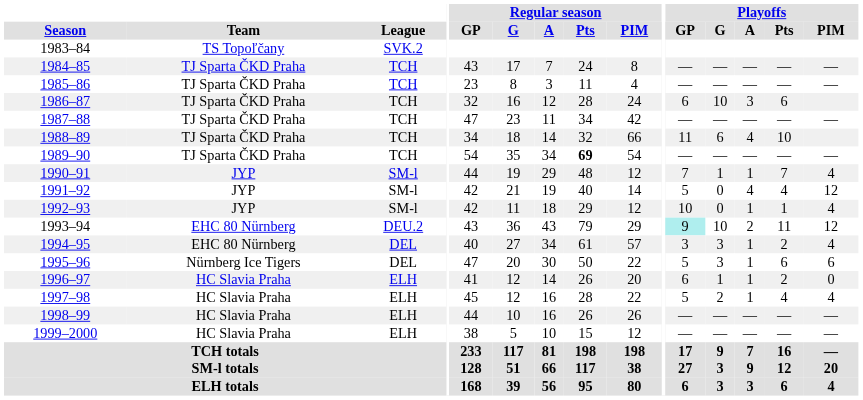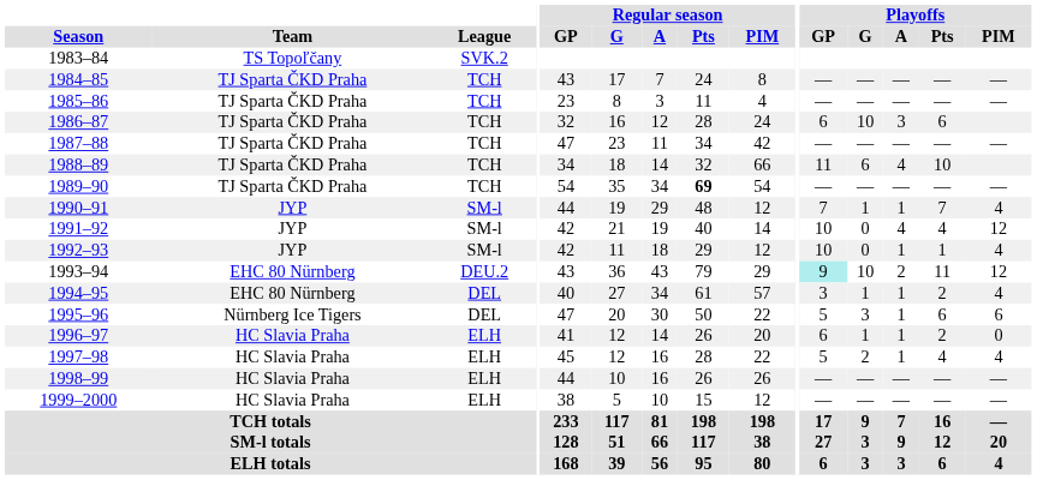1991–92 | Playoffs / GP: 5 -> 10
1994–95 | Playoffs / G: 3 -> 1
